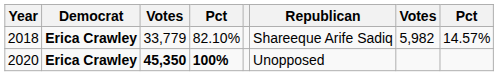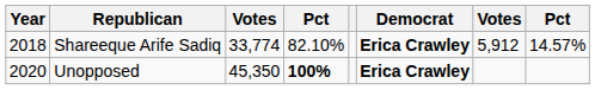columns swapped: Democrat <-> Republican
2018 | column 3: 33,779 -> 33,774
2018 | column 7: 5,982 -> 5,912
2020 | column 3: bold -> normal
